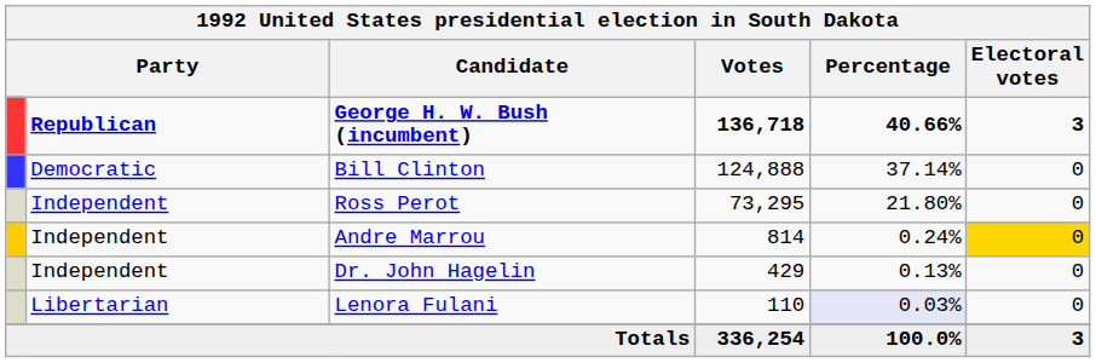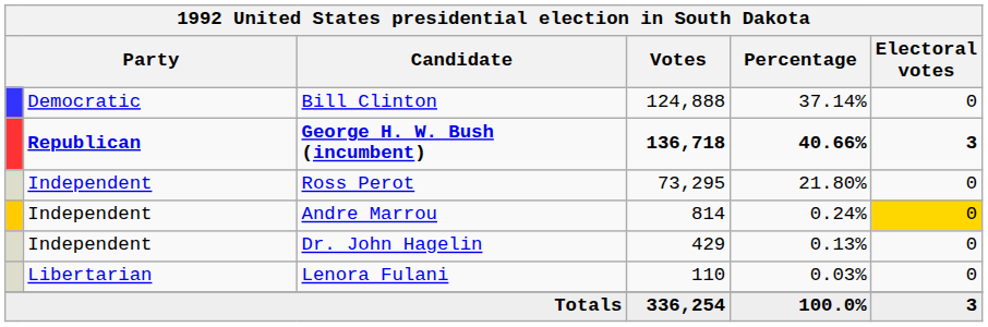rows swapped: George H. W. Bush (incumbent) <-> Bill Clinton
Lenora Fulani | Percentage: lavender background -> no background
